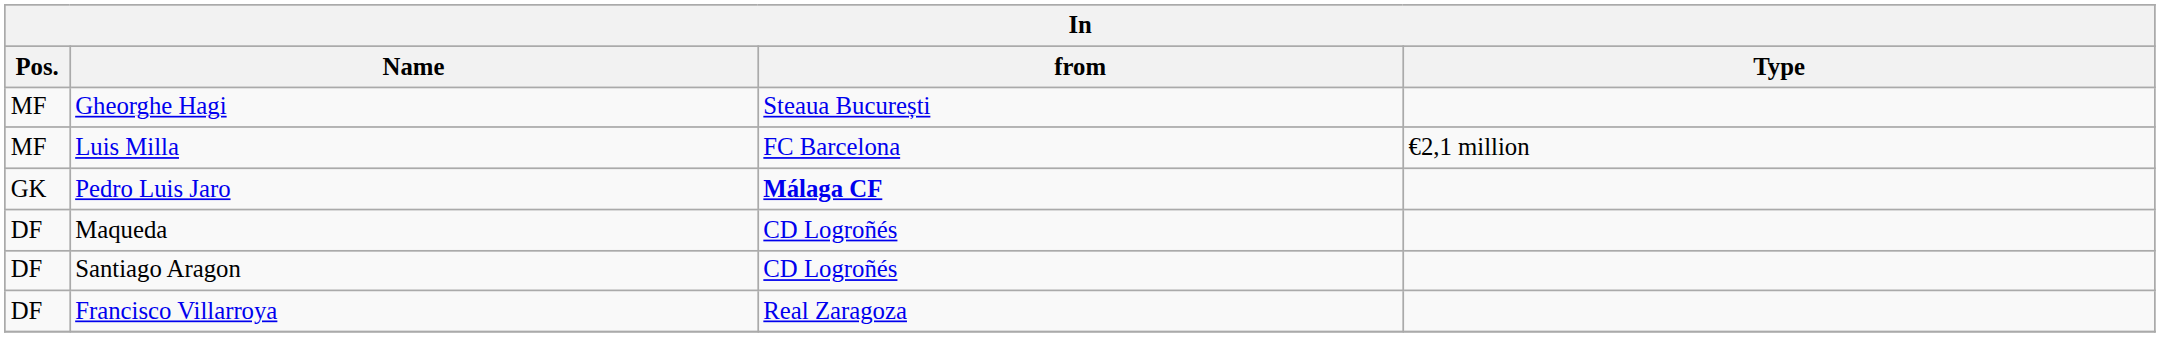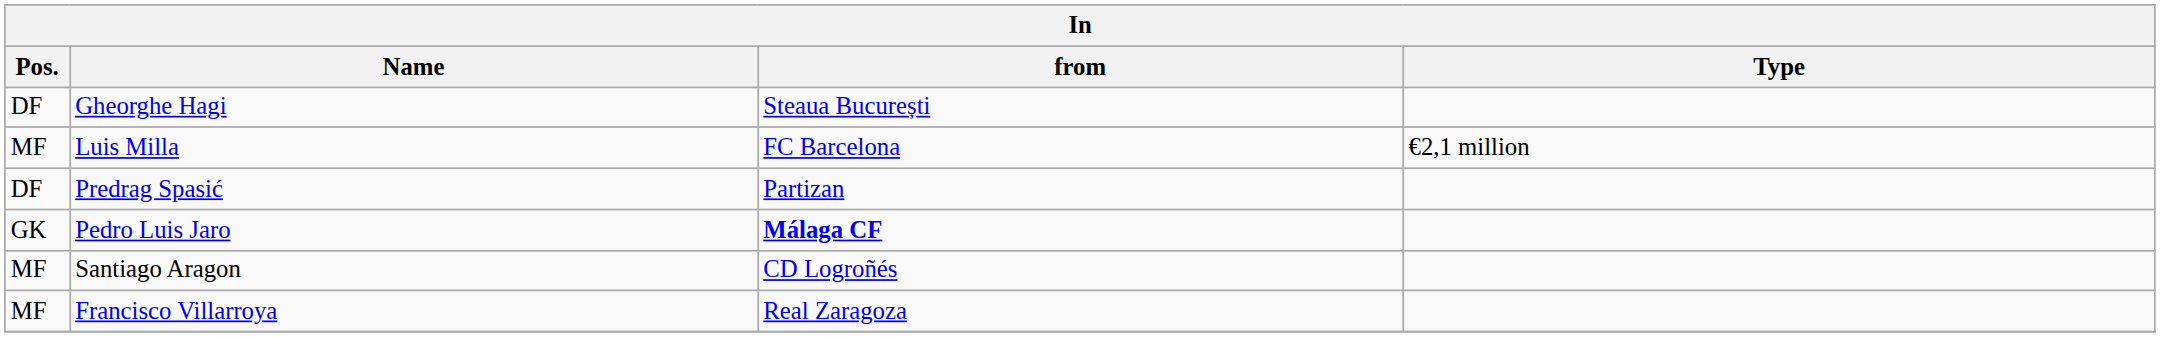Gheorghe Hagi | Pos.: MF -> DF
+ row: DF | Predrag Spasić | Partizan
- row: DF | Maqueda | CD Logroñés
Santiago Aragon | Pos.: DF -> MF
Francisco Villarroya | Pos.: DF -> MF
